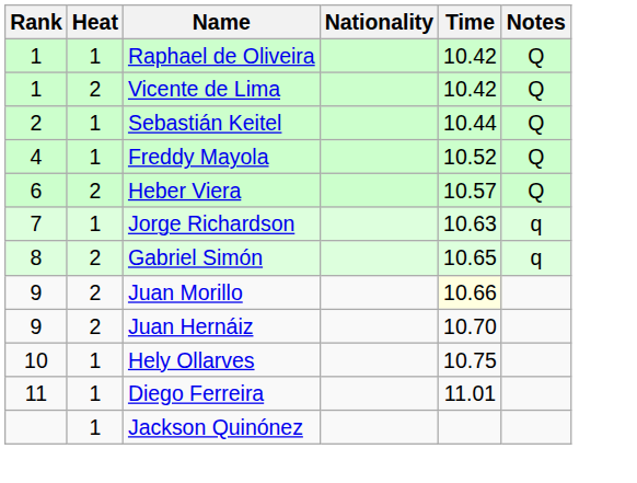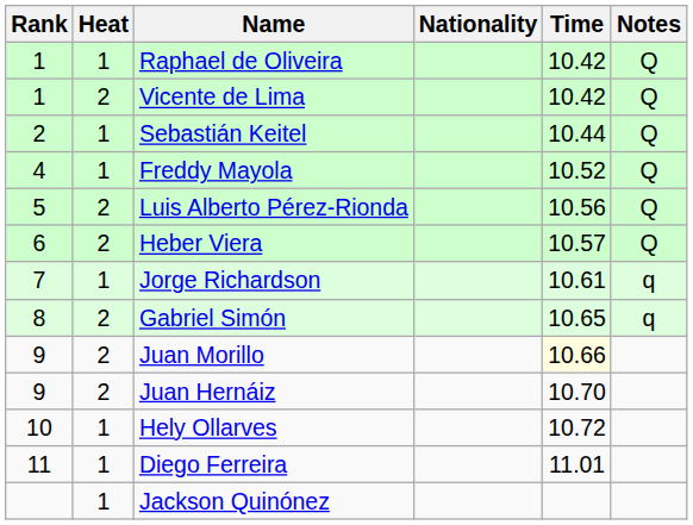+ row: 5 | 2 | Luis Alberto Pérez-Rionda | 10.56 | Q
Jorge Richardson | Time: 10.63 -> 10.61
Hely Ollarves | Time: 10.75 -> 10.72
